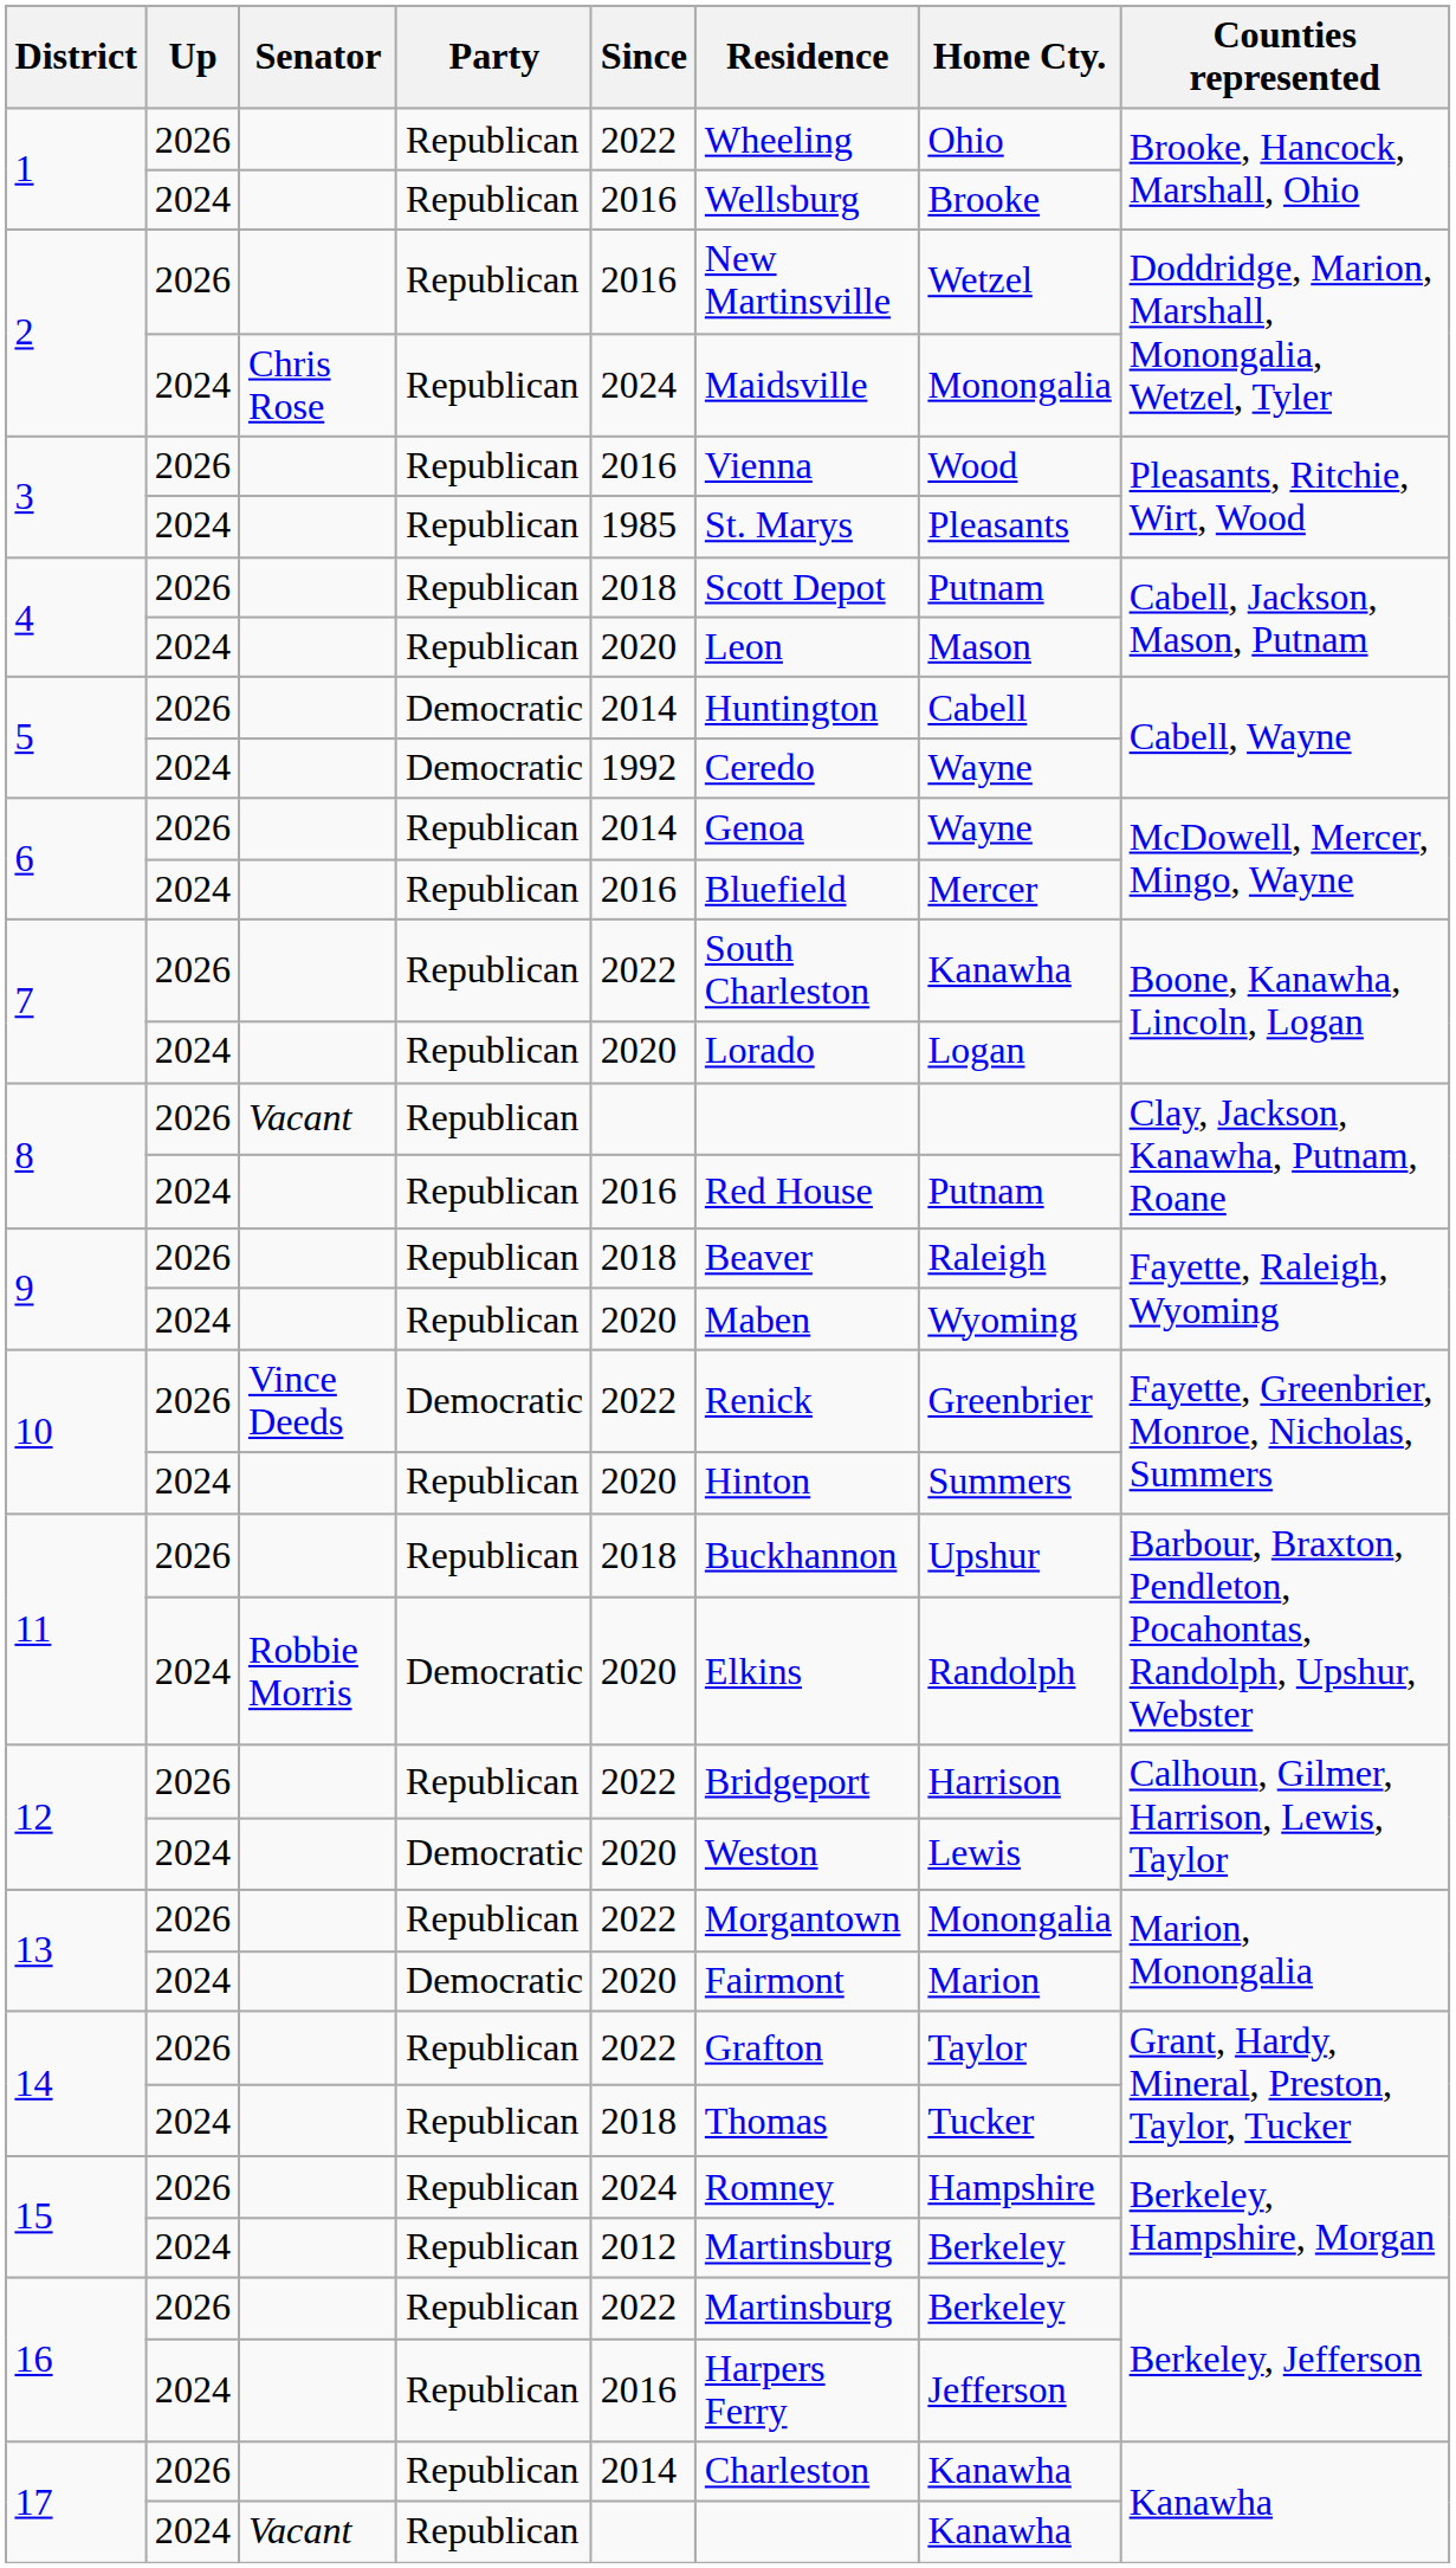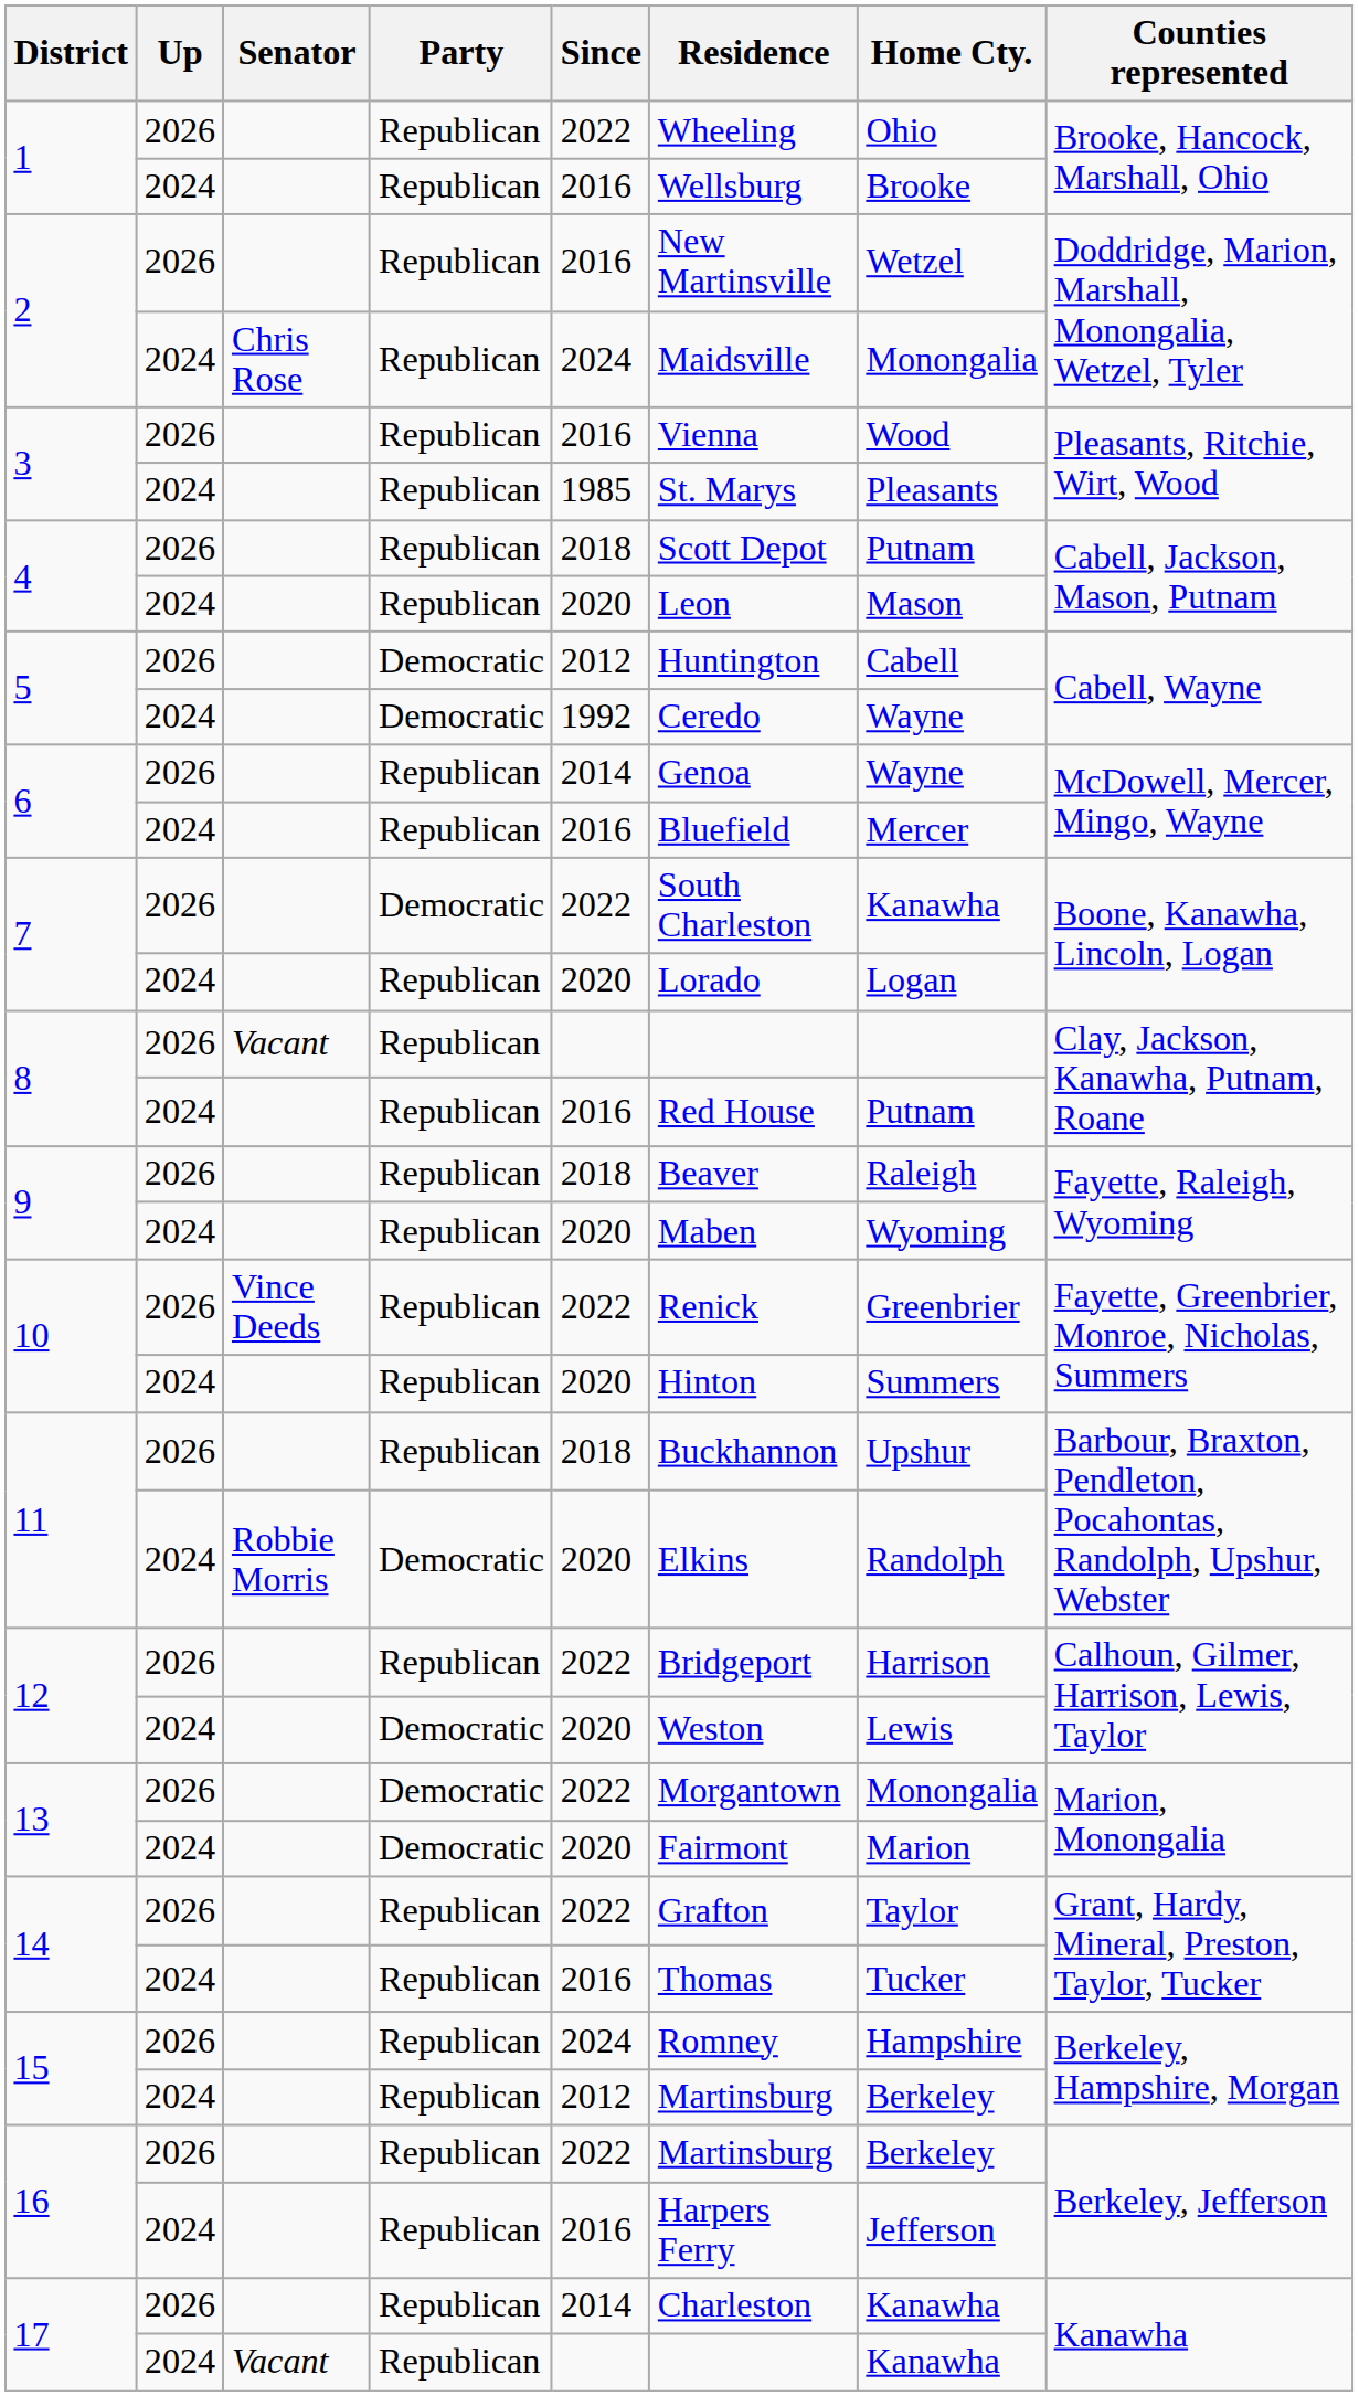5 / 2026 | Since: 2014 -> 2012
7 / 2026 | Party: Republican -> Democratic
10 / 2026 | Party: Democratic -> Republican
13 / 2026 | Party: Republican -> Democratic
14 / 2024 | Since: 2018 -> 2016
